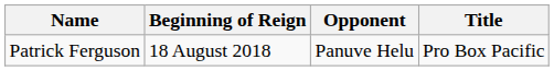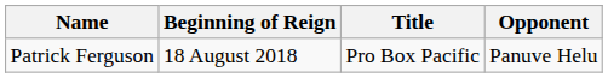columns swapped: Title <-> Opponent
